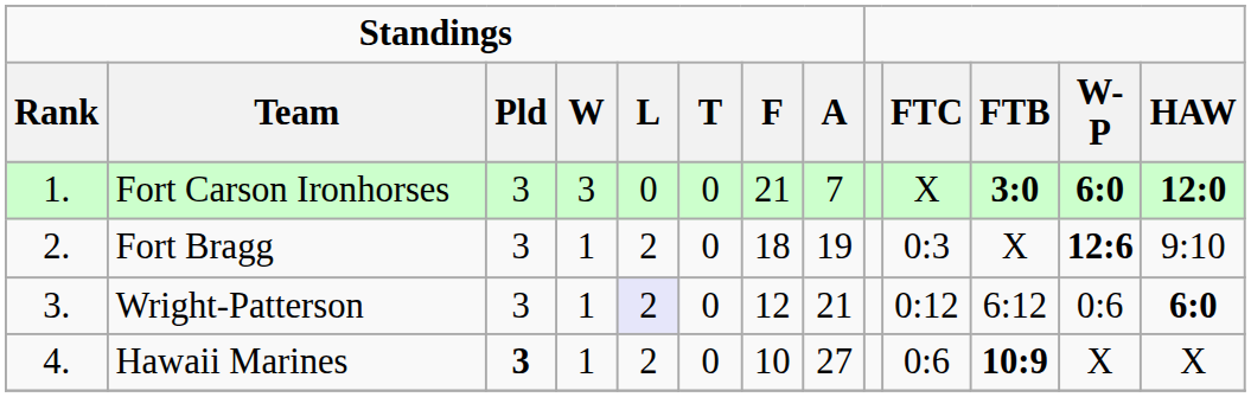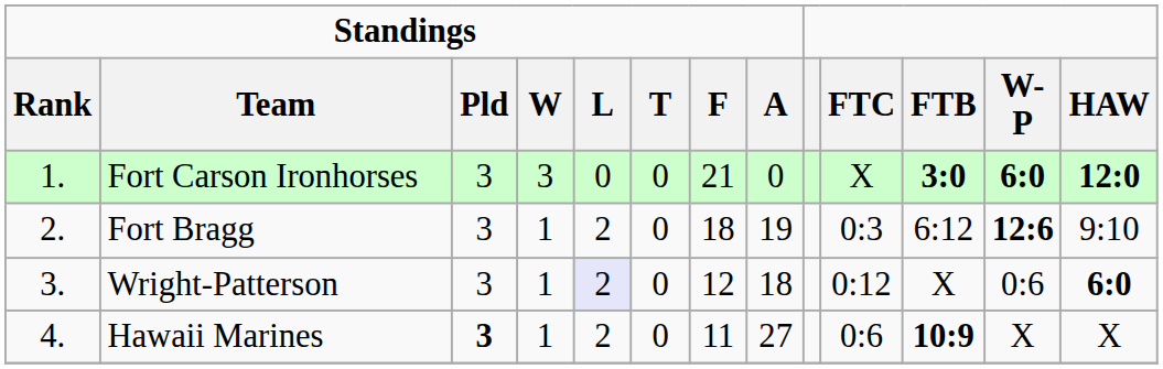Fort Carson Ironhorses | Standings / A: 7 -> 0
Fort Bragg | FTB: X -> 6:12
Wright-Patterson | Standings / A: 21 -> 18
Wright-Patterson | FTB: 6:12 -> X
Hawaii Marines | Standings / F: 10 -> 11
